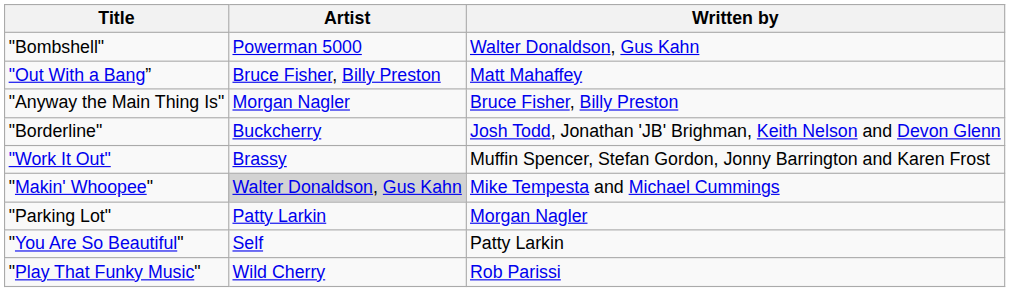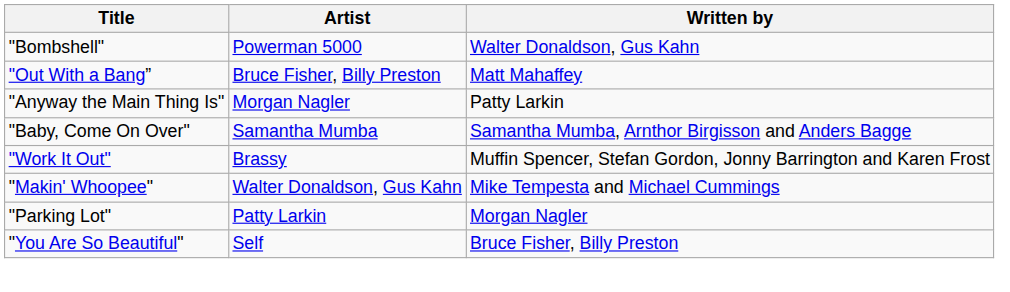"Anyway the Main Thing Is" | Written by: Bruce Fisher, Billy Preston -> Patty Larkin
- row: "Borderline" | Buckcherry | Josh Todd, Jonathan 'JB' Brighman, Keith Nelson and Devon Glenn
+ row: "Baby, Come On Over" | Samantha Mumba | Samantha Mumba, Arnthor Birgisson and Anders Bagge
"Makin' Whoopee" | Artist: lightgrey background -> no background
"You Are So Beautiful" | Written by: Patty Larkin -> Bruce Fisher, Billy Preston
- row: "Play That Funky Music" | Wild Cherry | Rob Parissi
